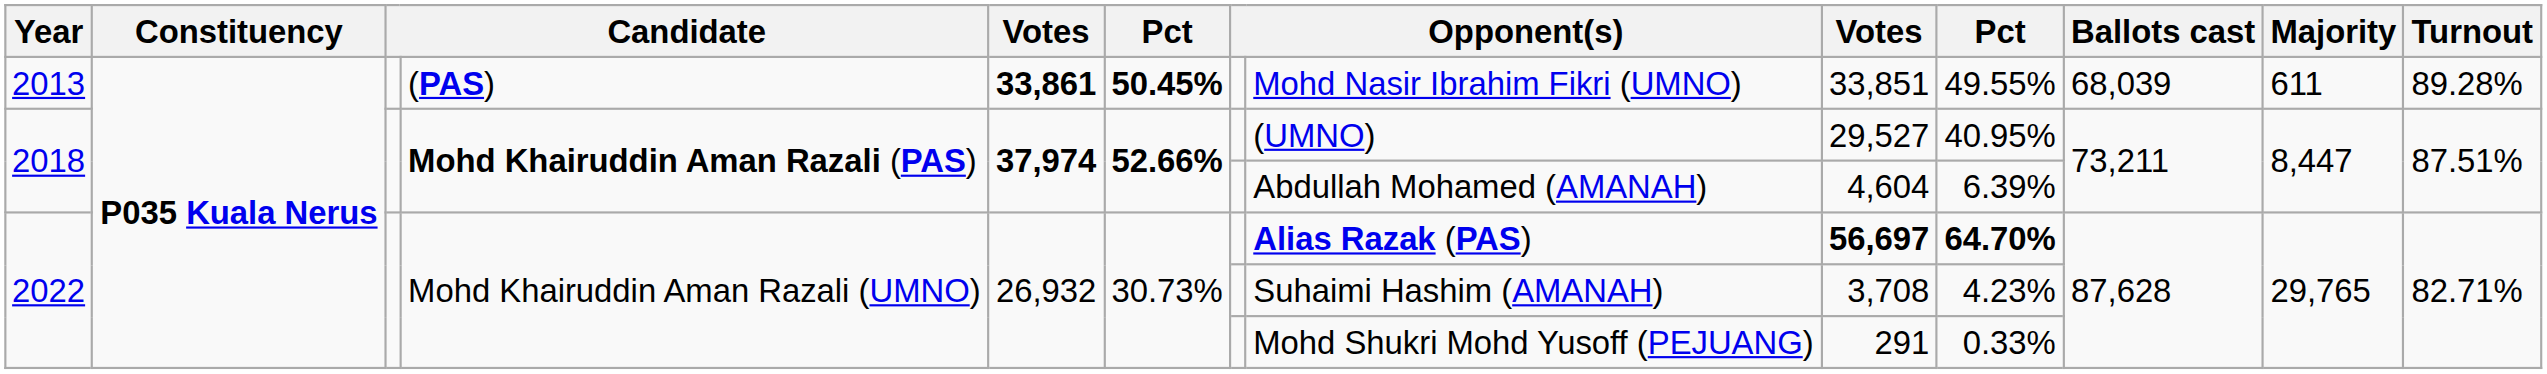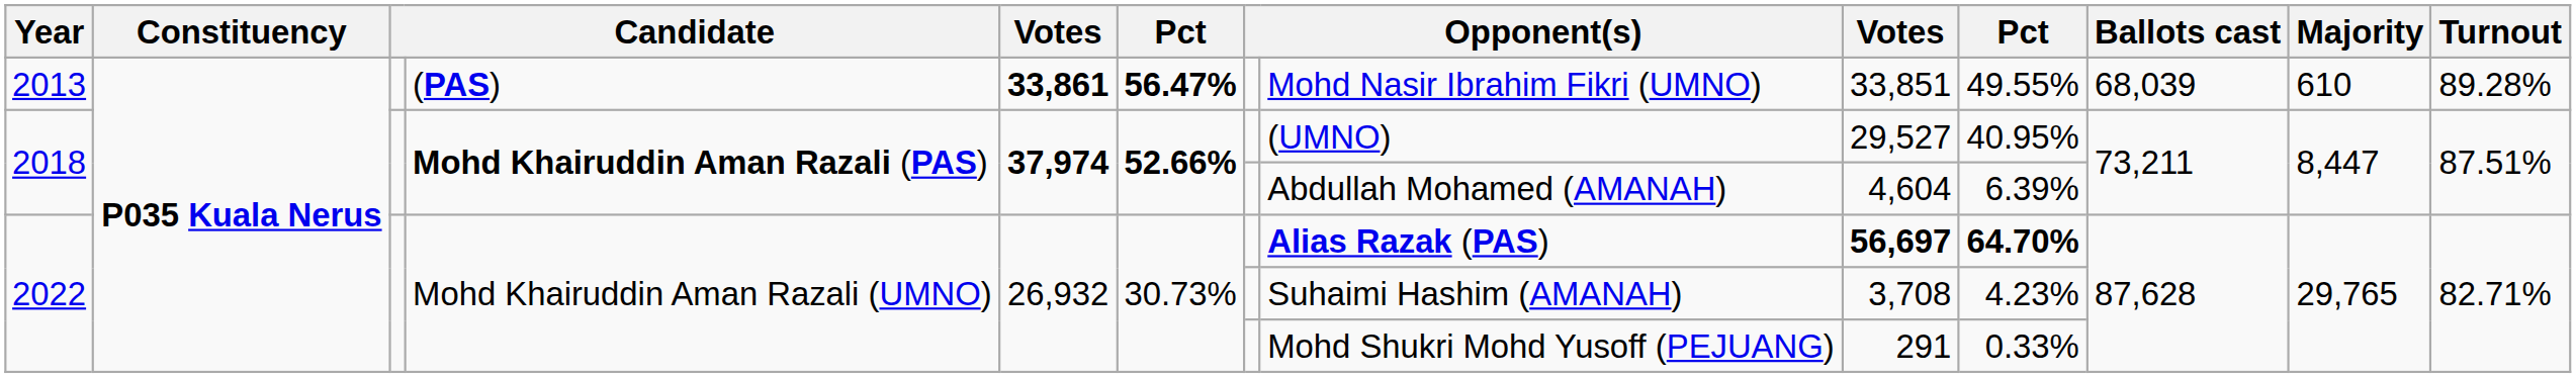2013 | column 6: 50.45% -> 56.47%
2013 | Majority: 611 -> 610
